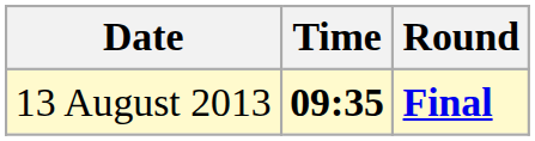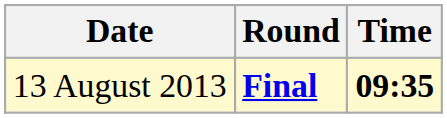columns swapped: Time <-> Round
